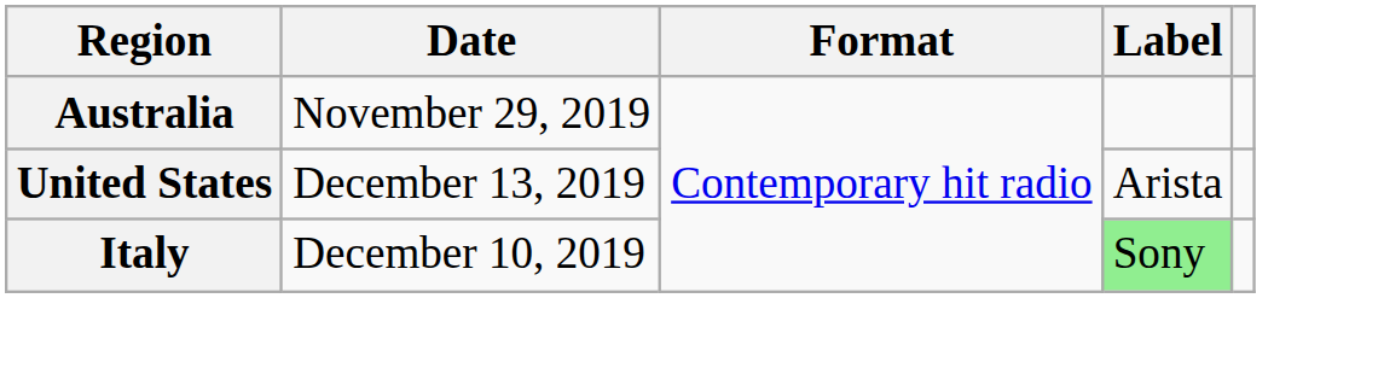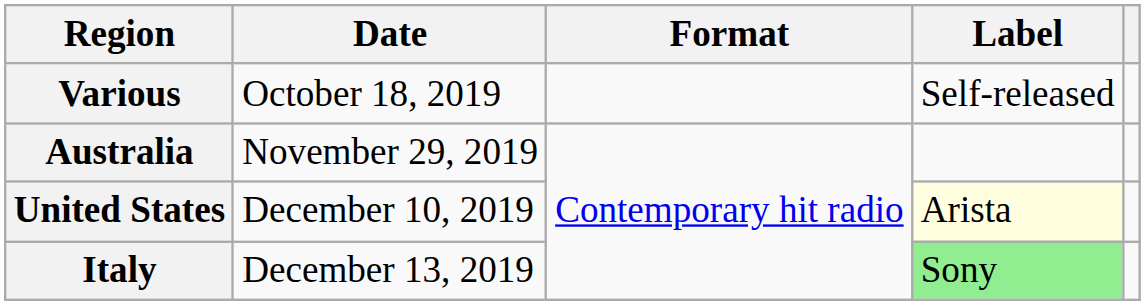+ row: Various | October 18, 2019 | Self-released
United States | Date: December 13, 2019 -> December 10, 2019
United States | Label: no background -> lightyellow background
Italy | Date: December 10, 2019 -> December 13, 2019
